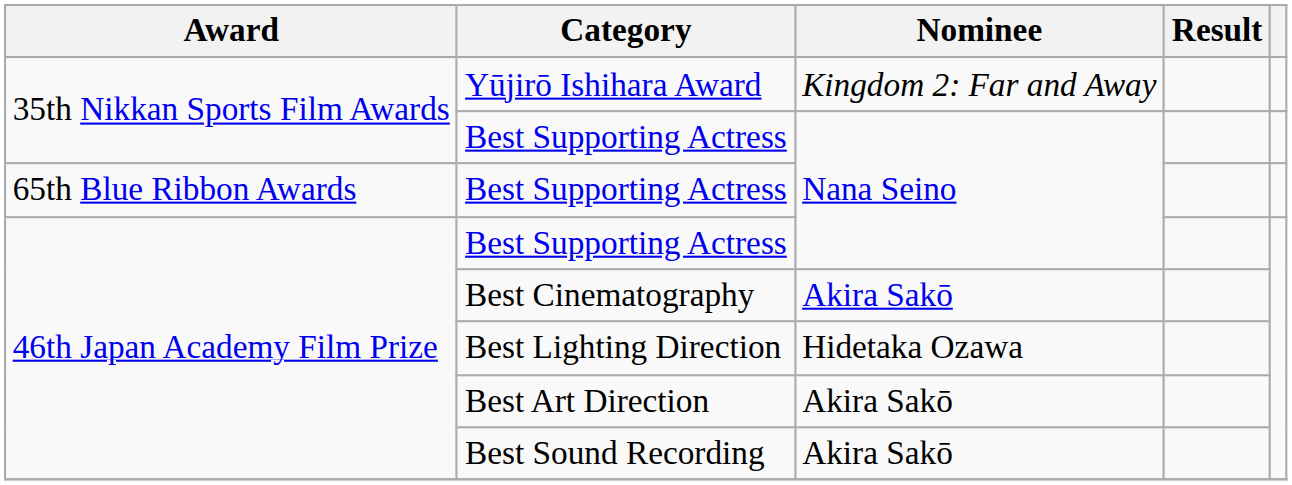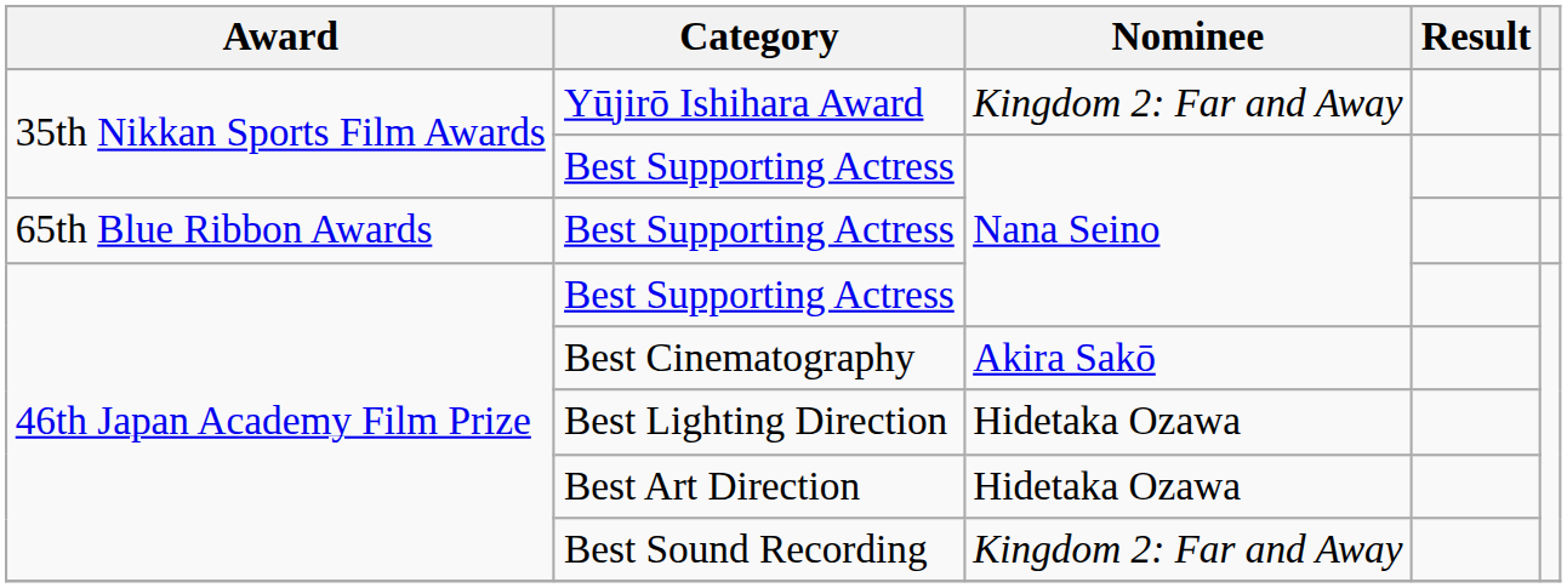Best Art Direction | Nominee: Akira Sakō -> Hidetaka Ozawa
Best Sound Recording | Nominee: Akira Sakō -> Kingdom 2: Far and Away
